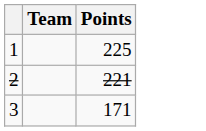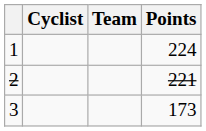+ column: Cyclist
1 | Points: 225 -> 224
3 | Points: 171 -> 173
